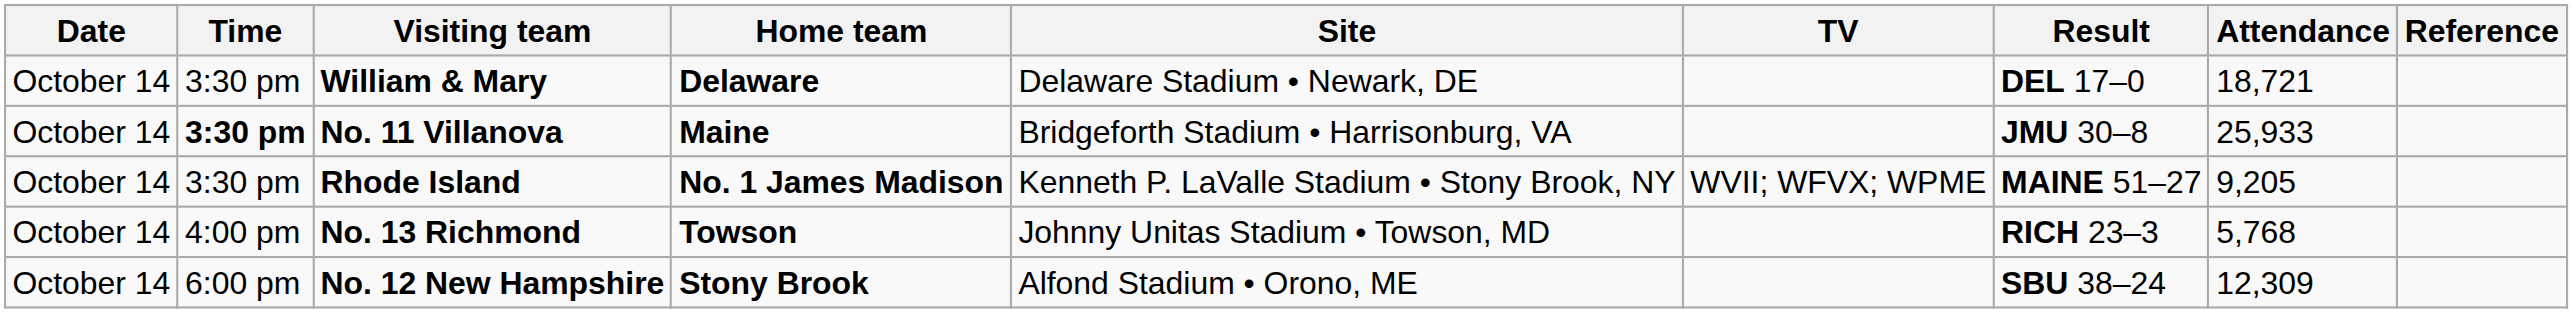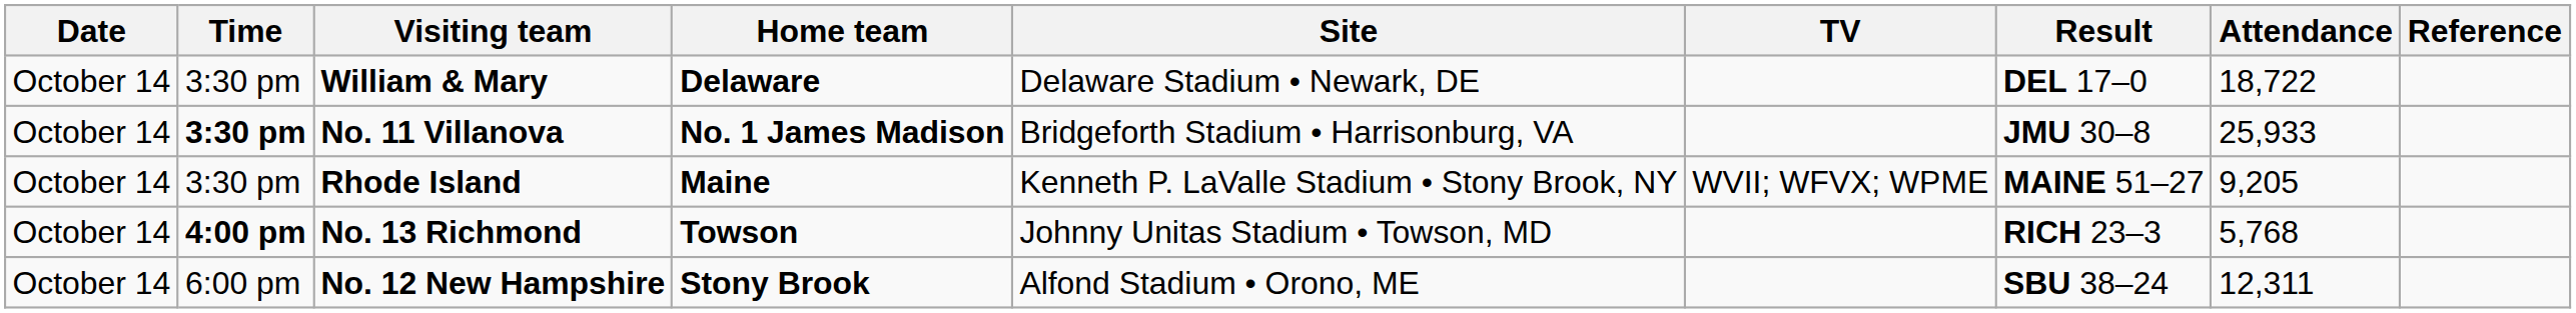William & Mary | Attendance: 18,721 -> 18,722
No. 11 Villanova | Home team: Maine -> No. 1 James Madison
Rhode Island | Home team: No. 1 James Madison -> Maine
No. 13 Richmond | Time: normal -> bold
No. 12 New Hampshire | Attendance: 12,309 -> 12,311
